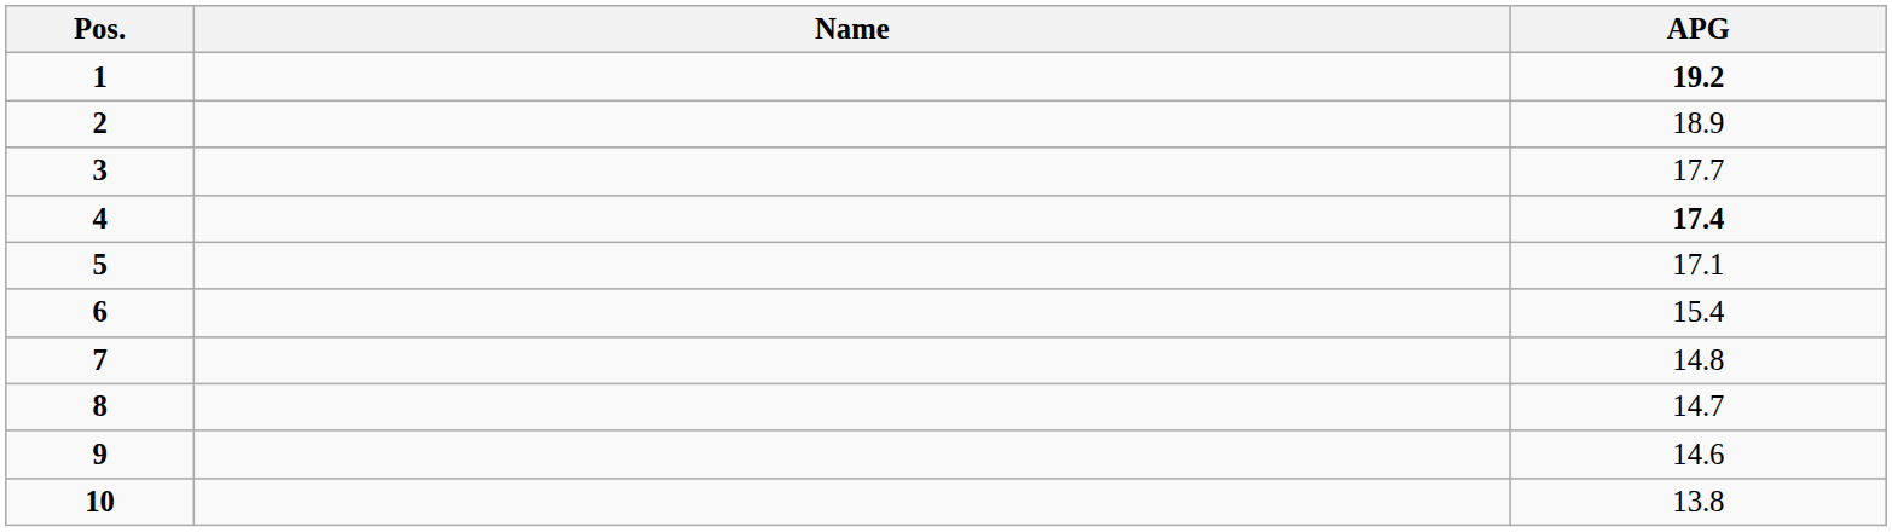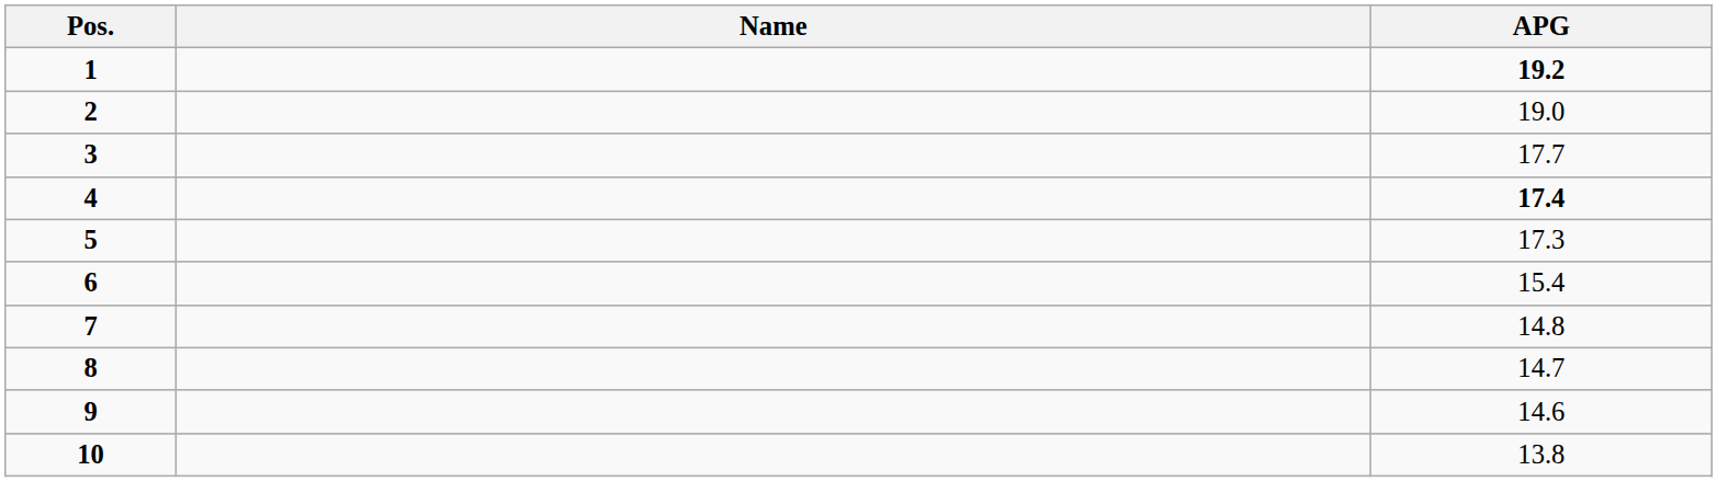2 | APG: 18.9 -> 19.0
5 | APG: 17.1 -> 17.3
